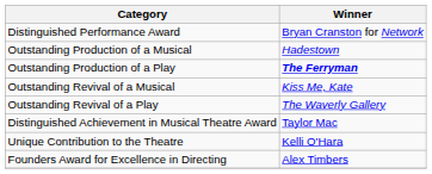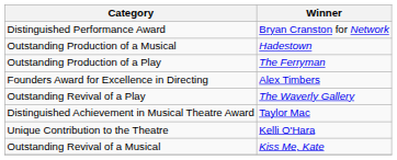Outstanding Production of a Play | Winner: bold -> normal
rows swapped: Outstanding Revival of a Musical <-> Founders Award for Excellence in Directing
